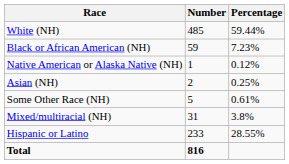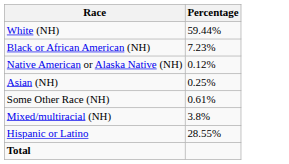- column: Number | 485 | 59 | 1 | 2 | 5 | 31 | 233 | 816
